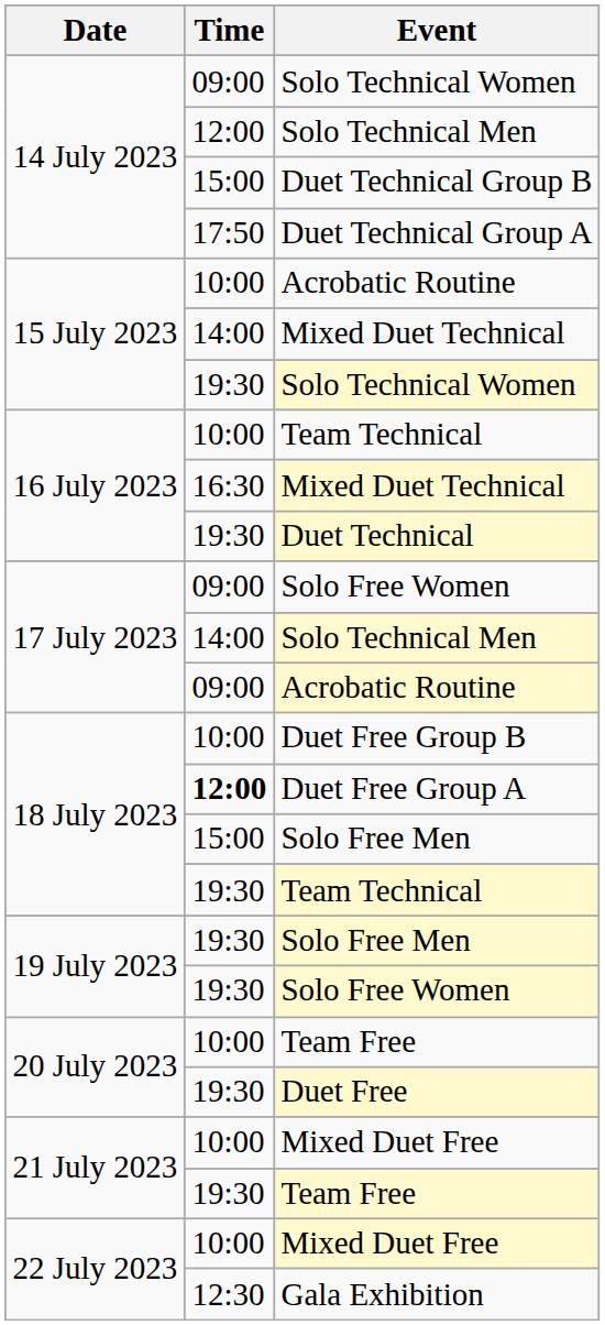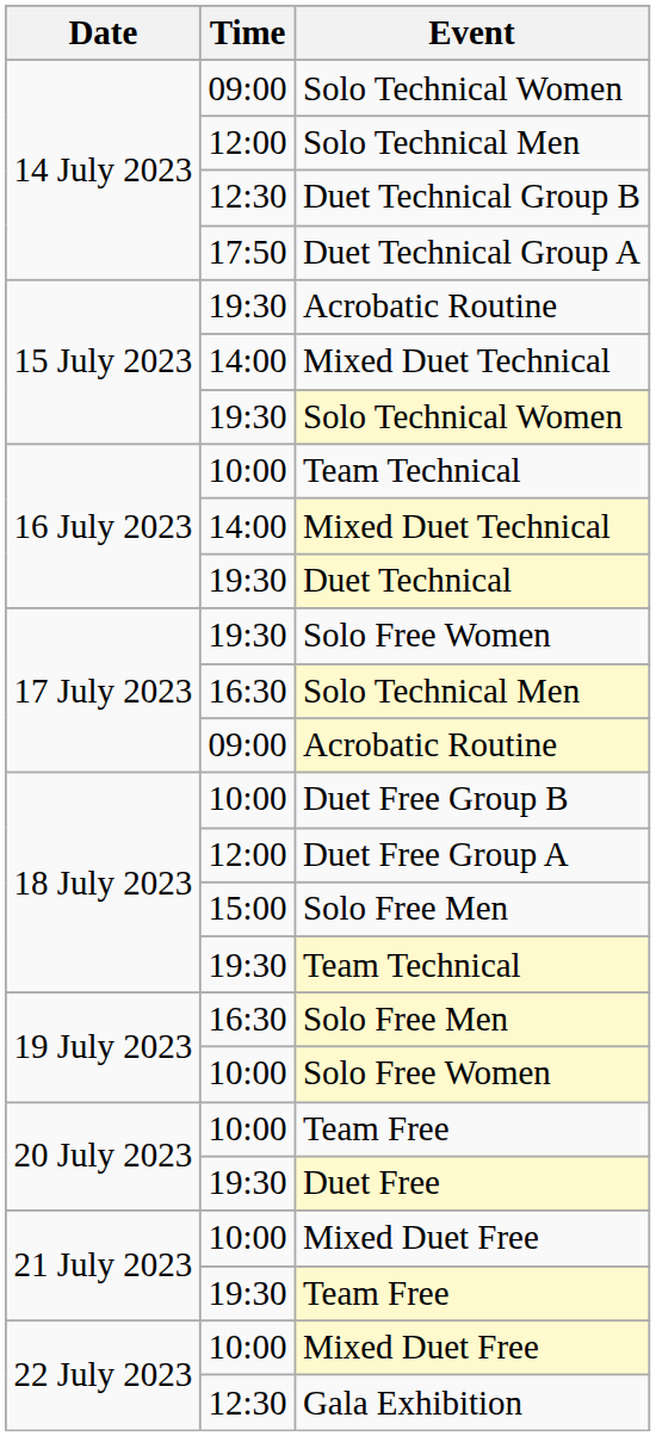Duet Technical Group B | Time: 15:00 -> 12:30
15 July 2023 / Acrobatic Routine | Time: 10:00 -> 19:30
16 July 2023 / Mixed Duet Technical | Time: 16:30 -> 14:00
17 July 2023 / Solo Free Women | Time: 09:00 -> 19:30
17 July 2023 / Solo Technical Men | Time: 14:00 -> 16:30
Duet Free Group A | Time: bold -> normal
19 July 2023 / Solo Free Men | Time: 19:30 -> 16:30
19 July 2023 / Solo Free Women | Time: 19:30 -> 10:00
